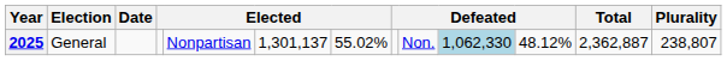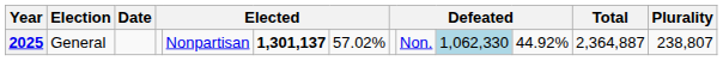2025 | column 6: normal -> bold
2025 | column 7: 55.02% -> 57.02%
2025 | column 11: 48.12% -> 44.92%
2025 | Total: 2,362,887 -> 2,364,887
